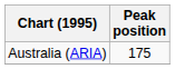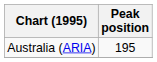Australia (ARIA) | Peak position: 175 -> 195
